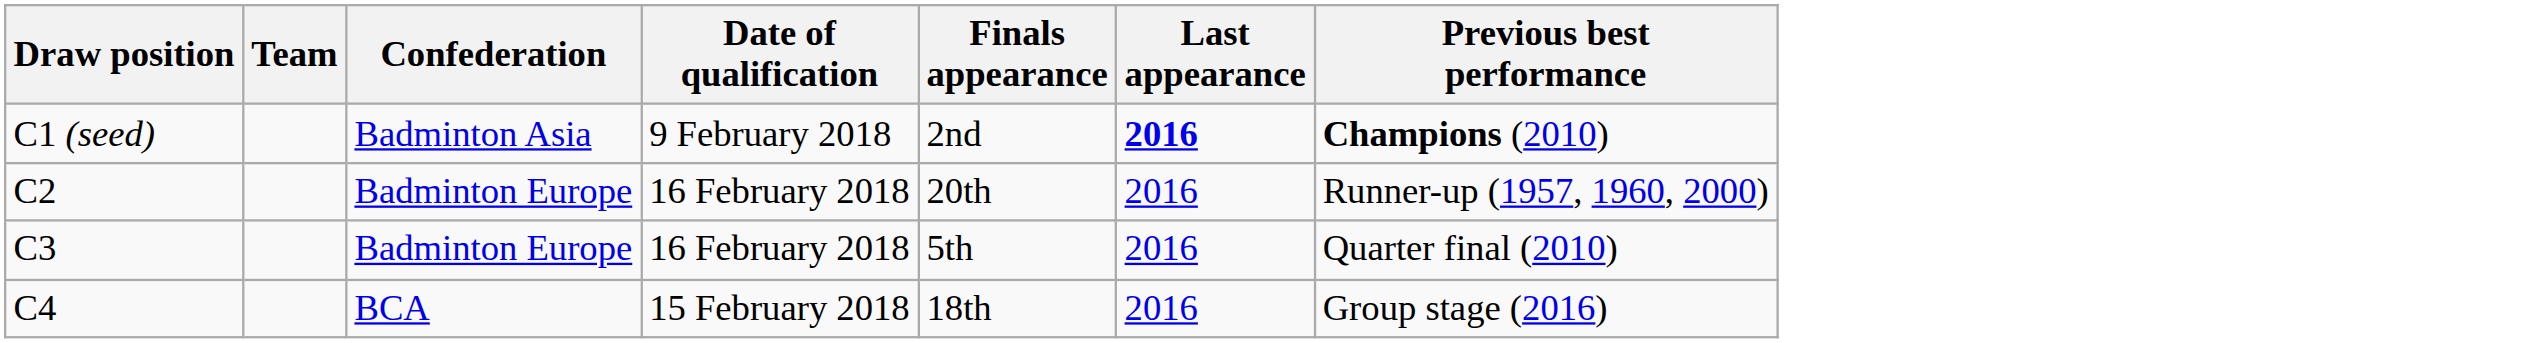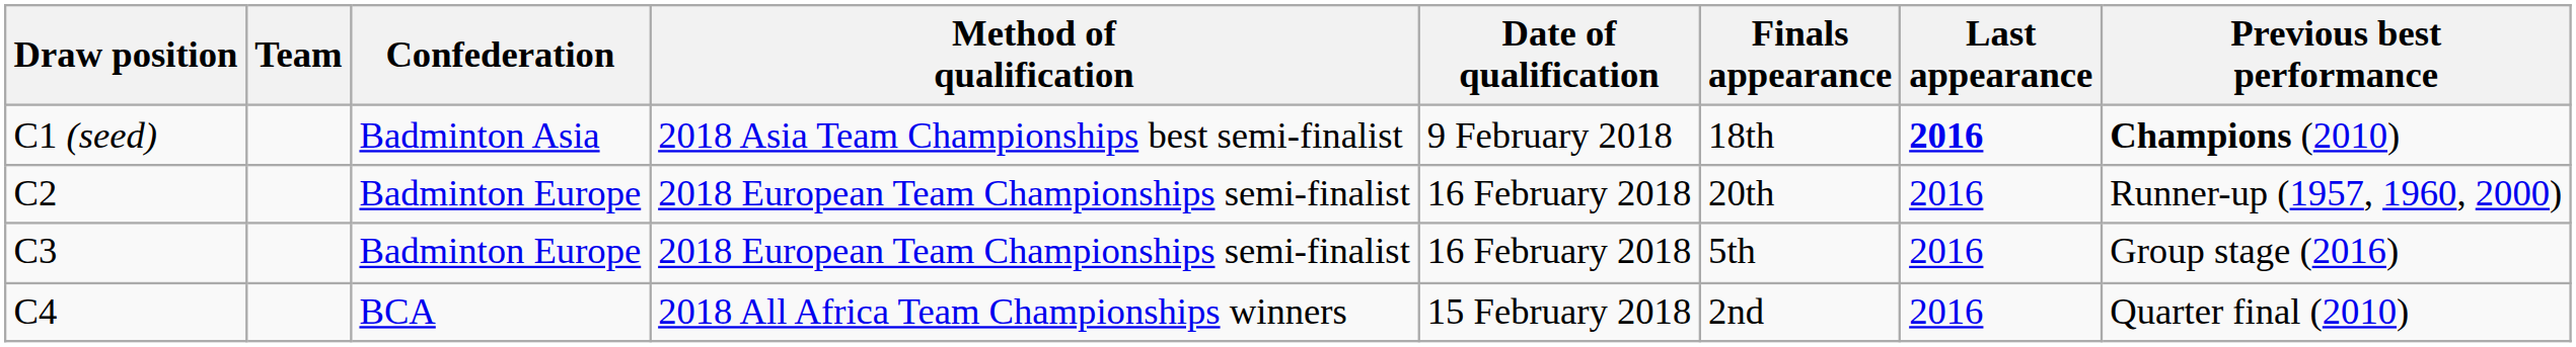+ column: Method of qualification | 2018 Asia Team Championships best semi-finalist | 2018 European Team Championships semi-finalist | 2018 European Team Championships semi-finalist | 2018 All Africa Team Championships winners
C1 (seed) | Finals appearance: 2nd -> 18th
C3 | Previous best performance: Quarter final (2010) -> Group stage (2016)
C4 | Finals appearance: 18th -> 2nd
C4 | Previous best performance: Group stage (2016) -> Quarter final (2010)
